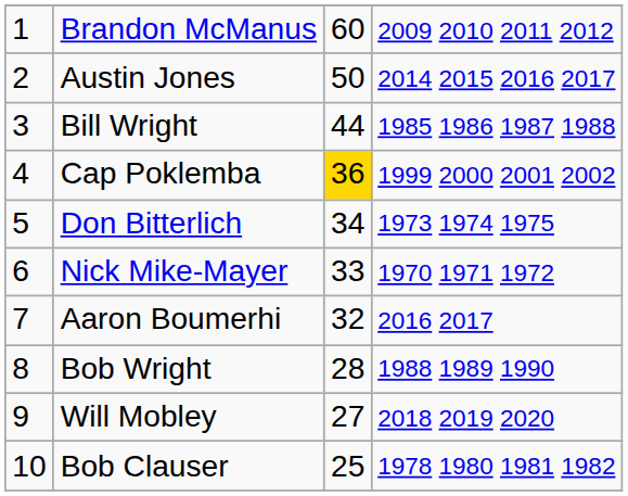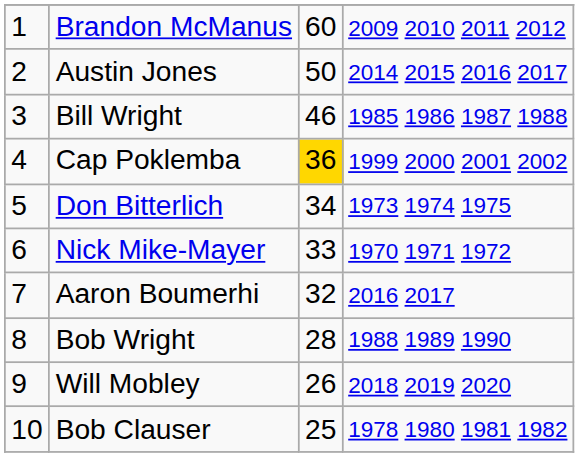Bill Wright | column 3: 44 -> 46
Will Mobley | column 3: 27 -> 26
